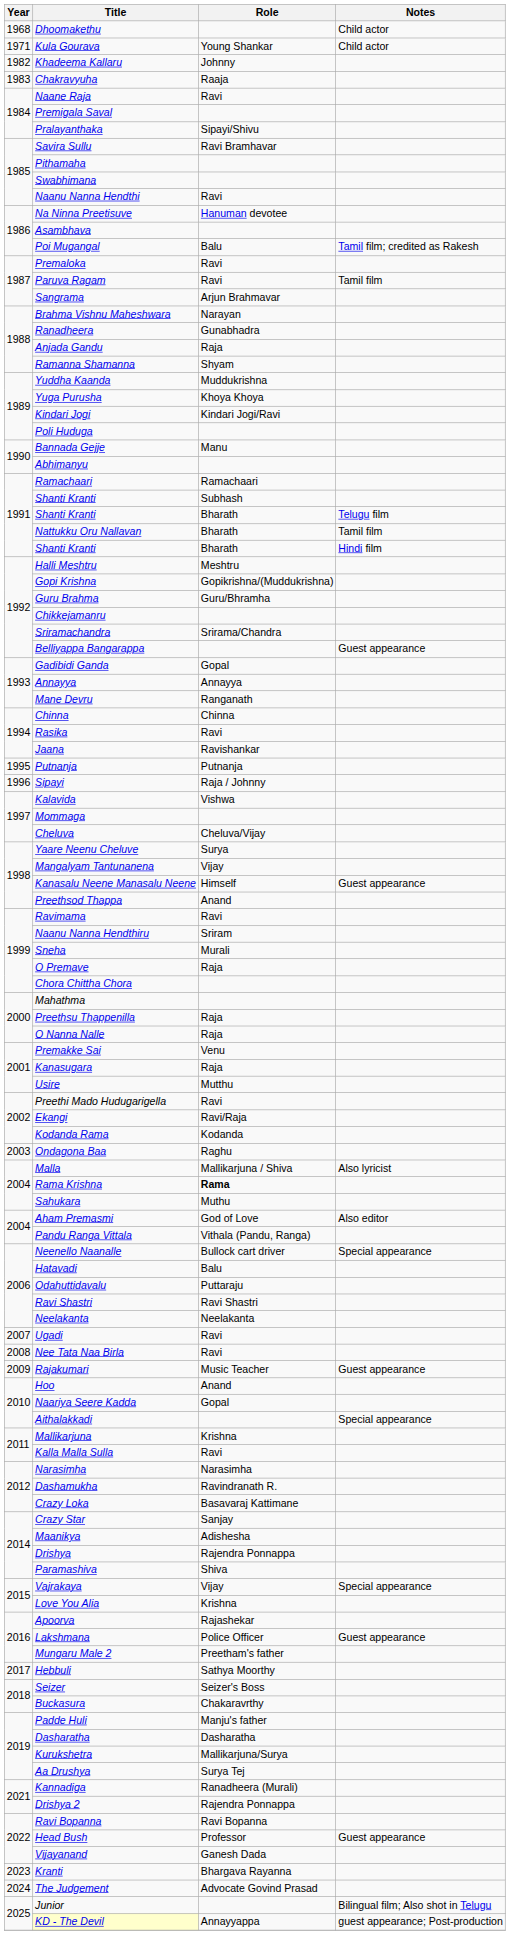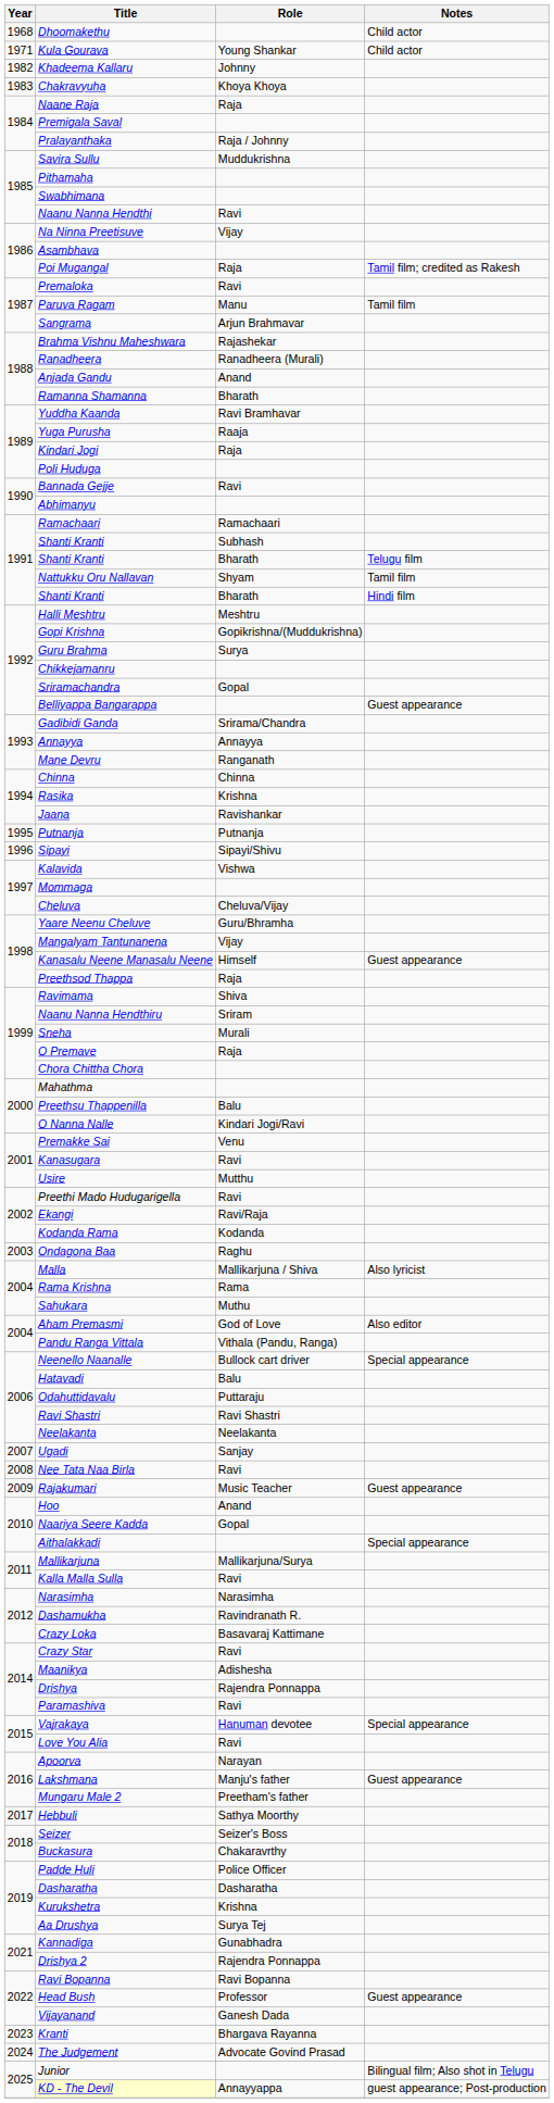Chakravyuha | Role: Raaja -> Khoya Khoya
Naane Raja | Role: Ravi -> Raja
Pralayanthaka | Role: Sipayi/Shivu -> Raja / Johnny
Savira Sullu | Role: Ravi Bramhavar -> Muddukrishna
Na Ninna Preetisuve | Role: Hanuman devotee -> Vijay
Poi Mugangal | Role: Balu -> Raja
Paruva Ragam | Role: Ravi -> Manu
Brahma Vishnu Maheshwara | Role: Narayan -> Rajashekar
Ranadheera | Role: Gunabhadra -> Ranadheera (Murali)
Anjada Gandu | Role: Raja -> Anand
Ramanna Shamanna | Role: Shyam -> Bharath
Yuddha Kaanda | Role: Muddukrishna -> Ravi Bramhavar
Yuga Purusha | Role: Khoya Khoya -> Raaja
Kindari Jogi | Role: Kindari Jogi/Ravi -> Raja
Bannada Gejje | Role: Manu -> Ravi
Nattukku Oru Nallavan | Role: Bharath -> Shyam
Guru Brahma | Role: Guru/Bhramha -> Surya
Sriramachandra | Role: Srirama/Chandra -> Gopal
Gadibidi Ganda | Role: Gopal -> Srirama/Chandra
Rasika | Role: Ravi -> Krishna
Sipayi | Role: Raja / Johnny -> Sipayi/Shivu
Yaare Neenu Cheluve | Role: Surya -> Guru/Bhramha
Preethsod Thappa | Role: Anand -> Raja
Ravimama | Role: Ravi -> Shiva
Preethsu Thappenilla | Role: Raja -> Balu
O Nanna Nalle | Role: Raja -> Kindari Jogi/Ravi
Kanasugara | Role: Raja -> Ravi
Rama Krishna | Role: bold -> normal
Ugadi | Role: Ravi -> Sanjay
Mallikarjuna | Role: Krishna -> Mallikarjuna/Surya
Crazy Star | Role: Sanjay -> Ravi
Paramashiva | Role: Shiva -> Ravi
Vajrakaya | Role: Vijay -> Hanuman devotee
Love You Alia | Role: Krishna -> Ravi
Apoorva | Role: Rajashekar -> Narayan
Lakshmana | Role: Police Officer -> Manju's father
Padde Huli | Role: Manju's father -> Police Officer
Kurukshetra | Role: Mallikarjuna/Surya -> Krishna
Kannadiga | Role: Ranadheera (Murali) -> Gunabhadra
